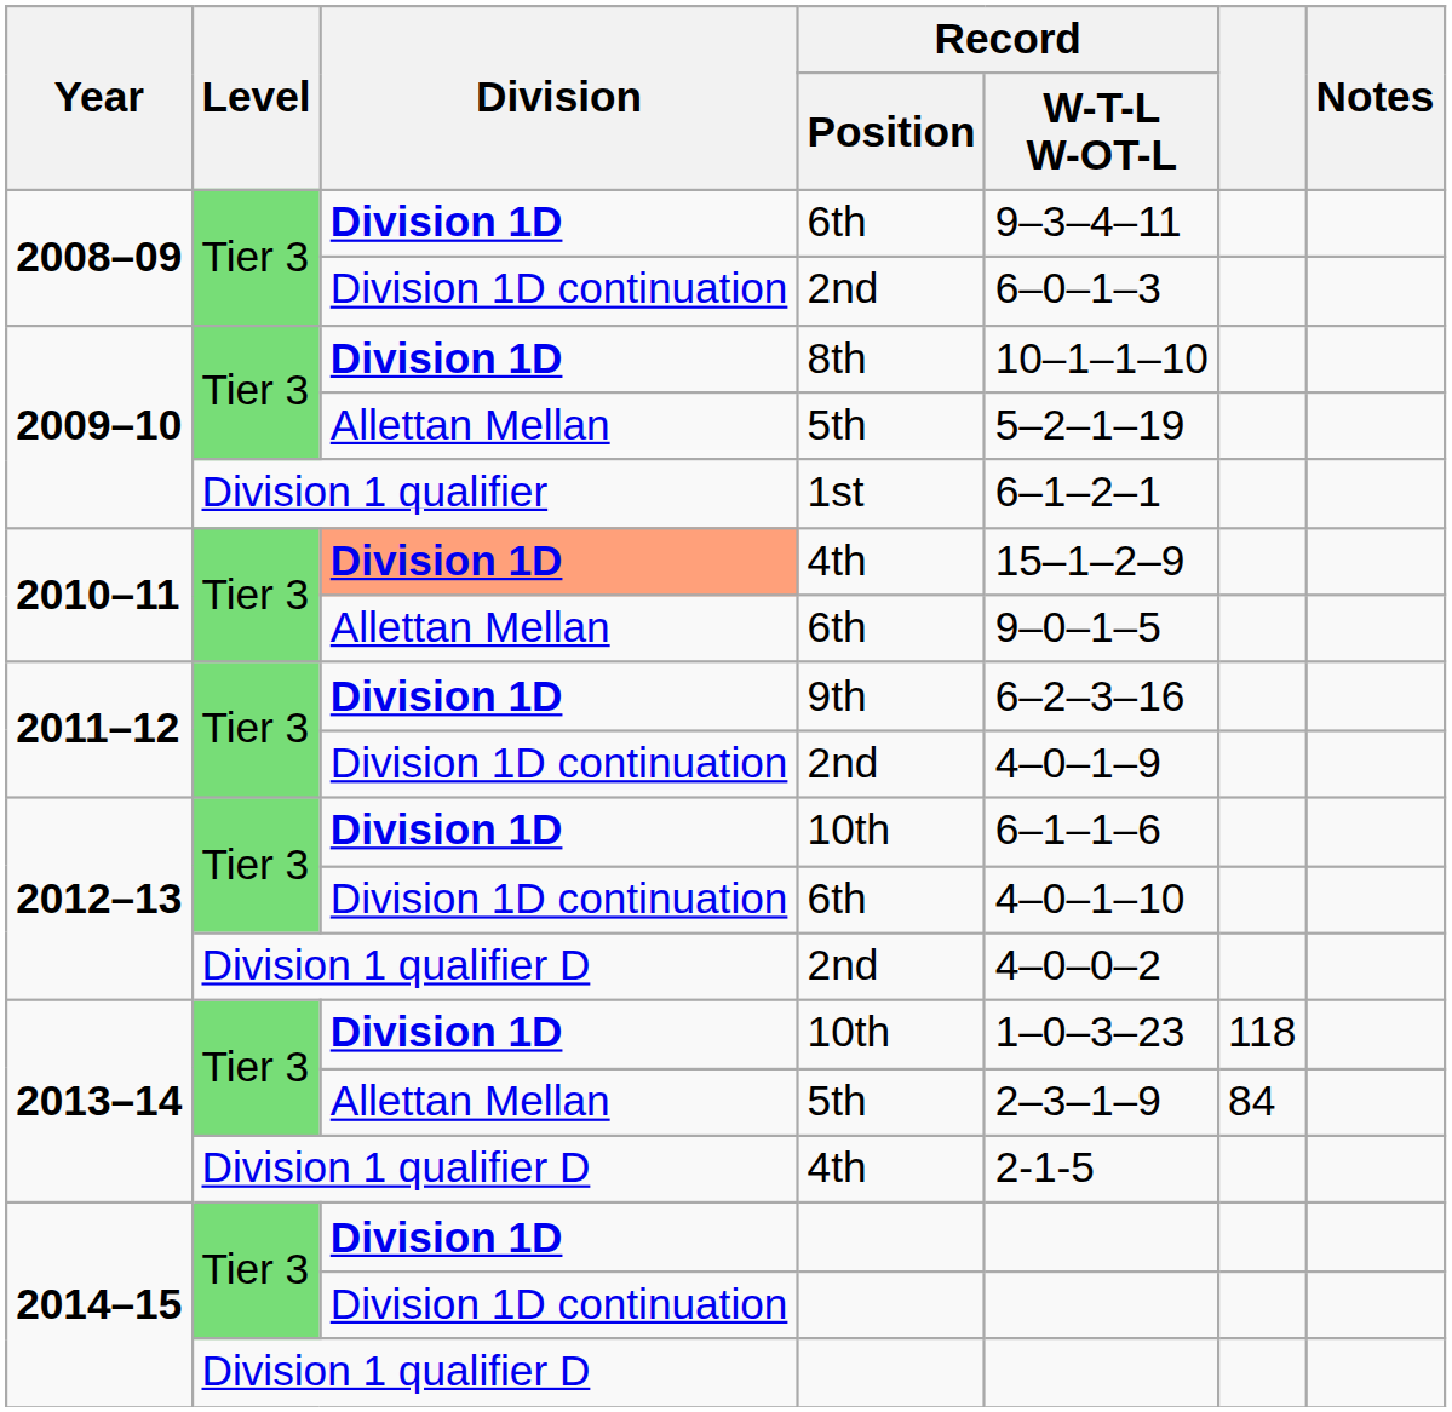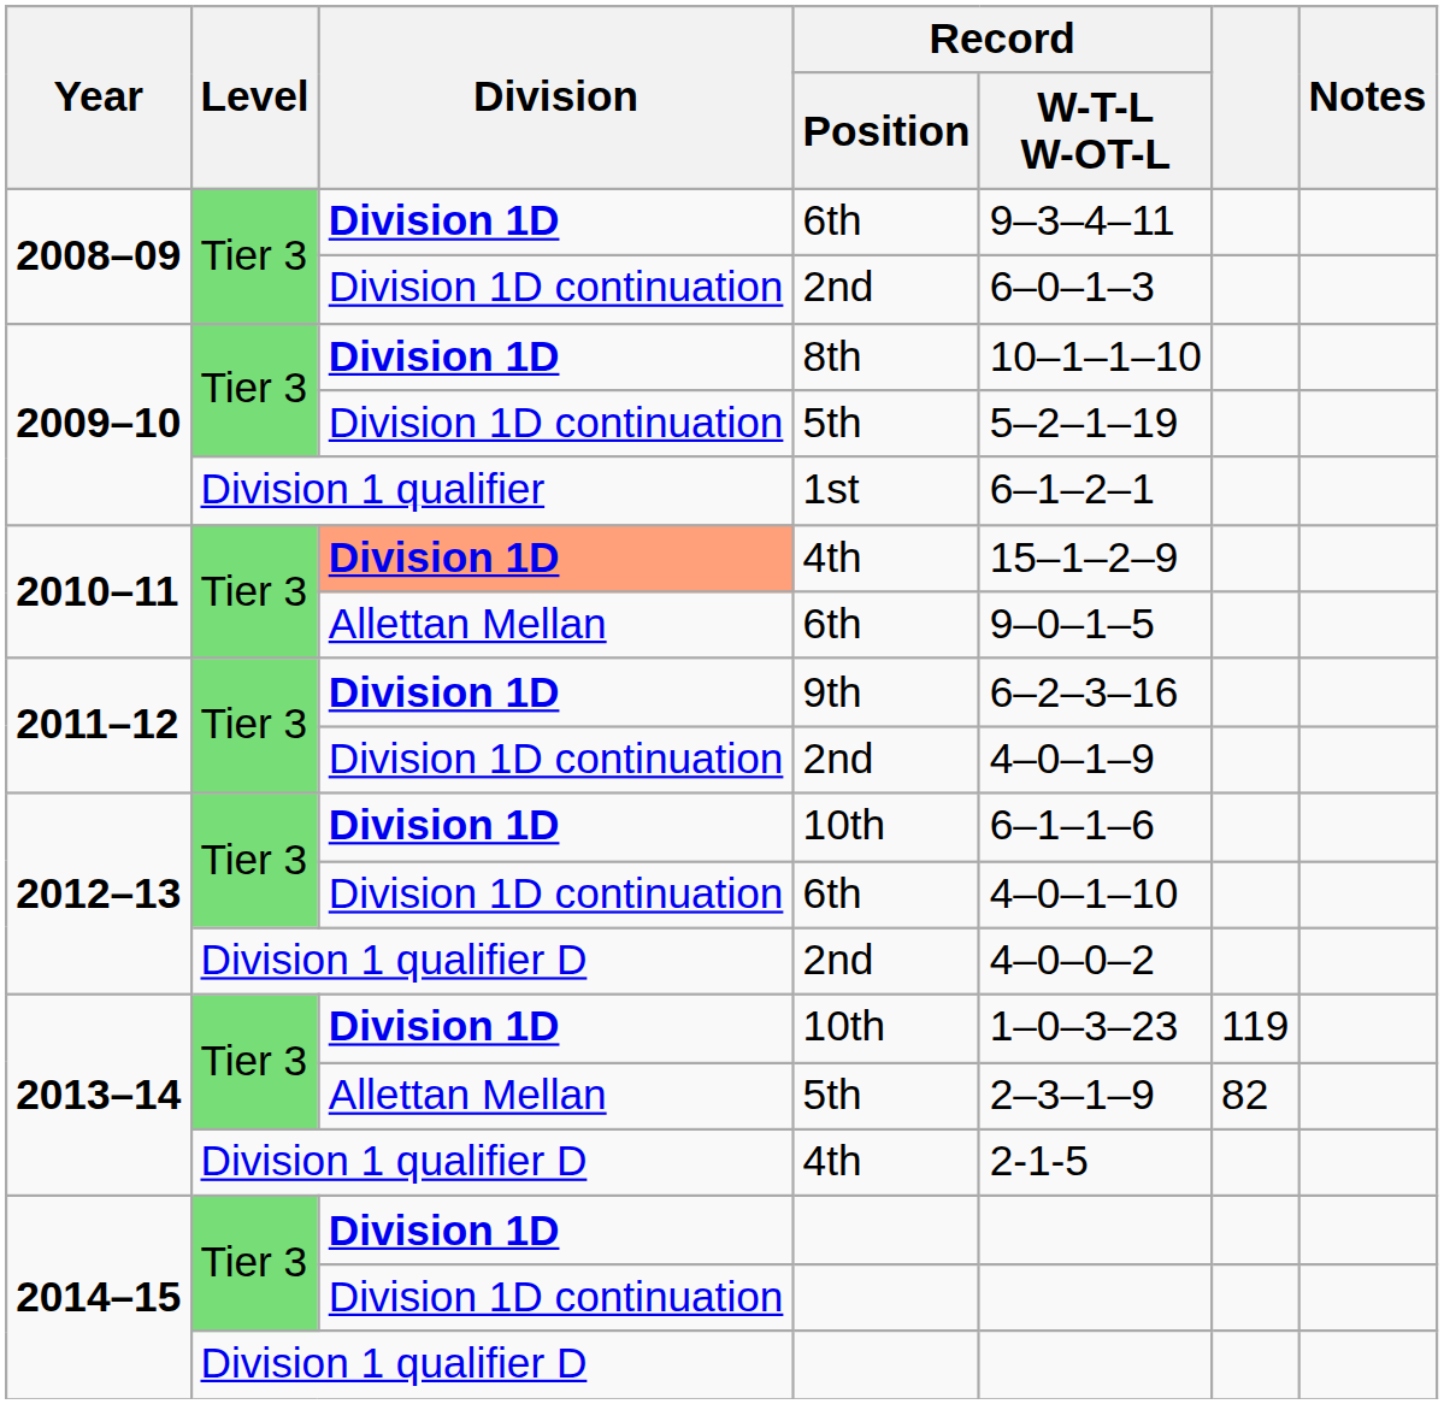2009–10 / 5th | Division: Allettan Mellan -> Division 1D continuation
2013–14 / 10th | column 6: 118 -> 119
2013–14 / 5th | column 6: 84 -> 82
